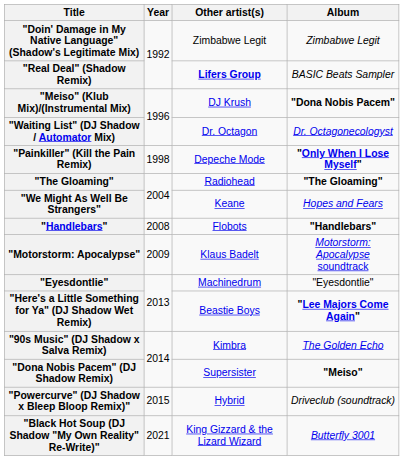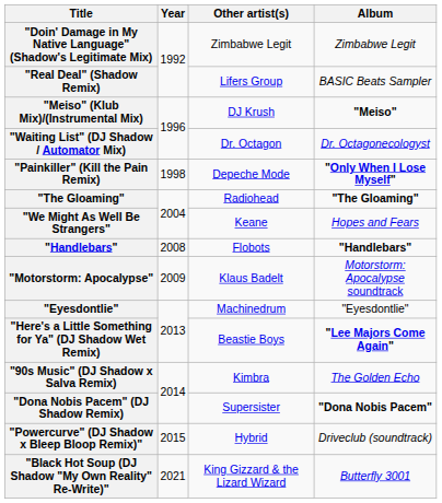"Real Deal" (Shadow Remix) | Other artist(s): bold -> normal
"Meiso" (Klub Mix)/(Instrumental Mix) | Album: "Dona Nobis Pacem" -> "Meiso"
"Dona Nobis Pacem" (DJ Shadow Remix) | Album: "Meiso" -> "Dona Nobis Pacem"
